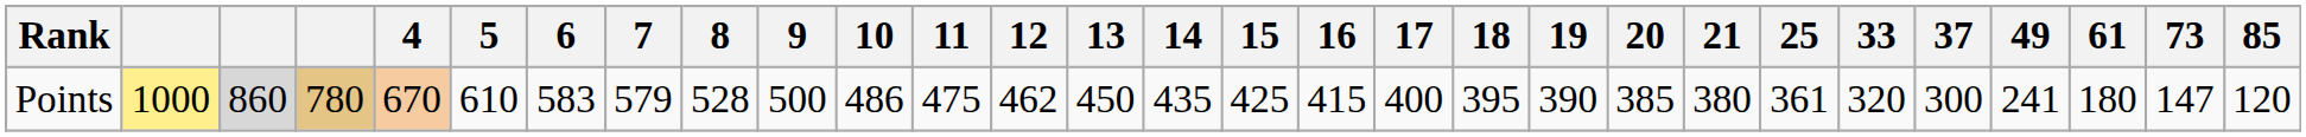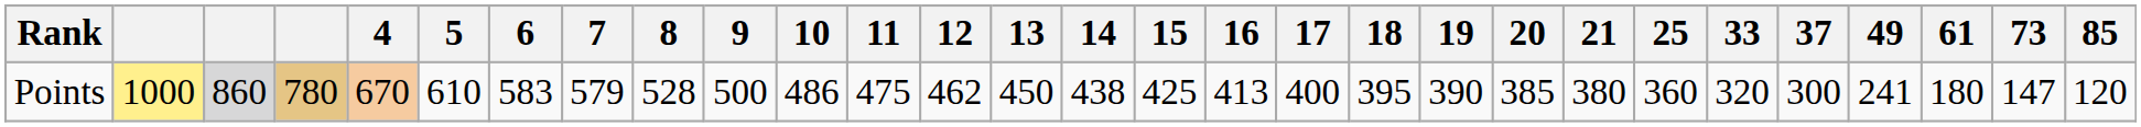Points | 14: 435 -> 438
Points | 16: 415 -> 413
Points | 25: 361 -> 360
